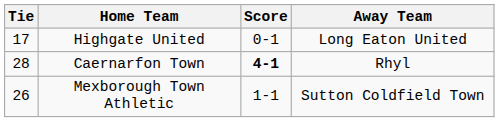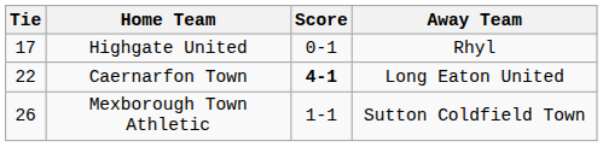Highgate United | Away Team: Long Eaton United -> Rhyl
Caernarfon Town | Tie: 28 -> 22
Caernarfon Town | Away Team: Rhyl -> Long Eaton United
